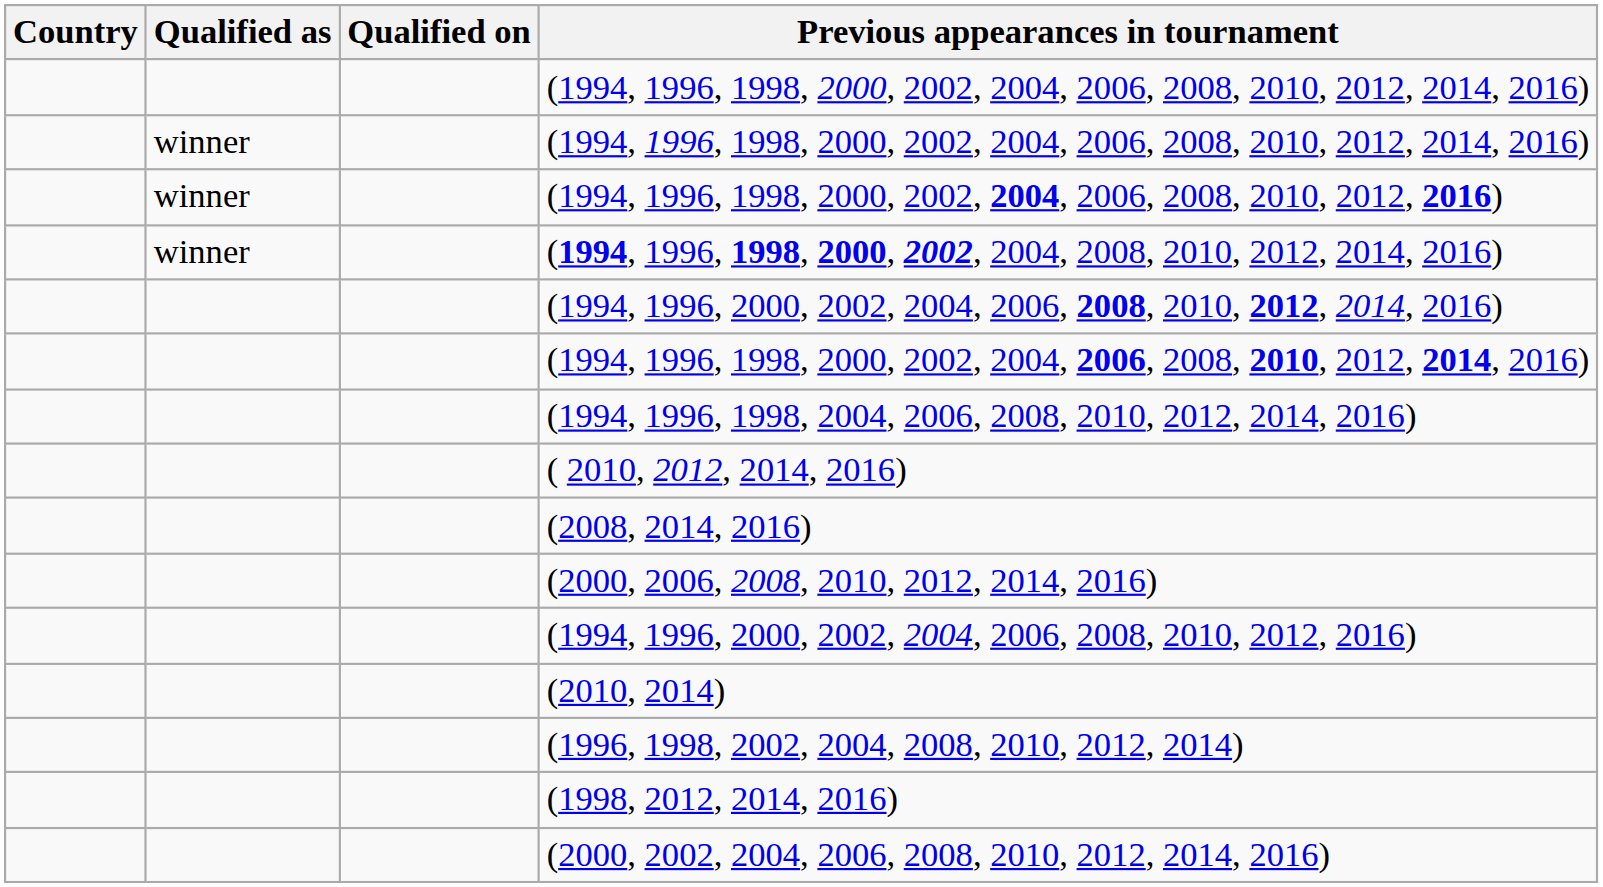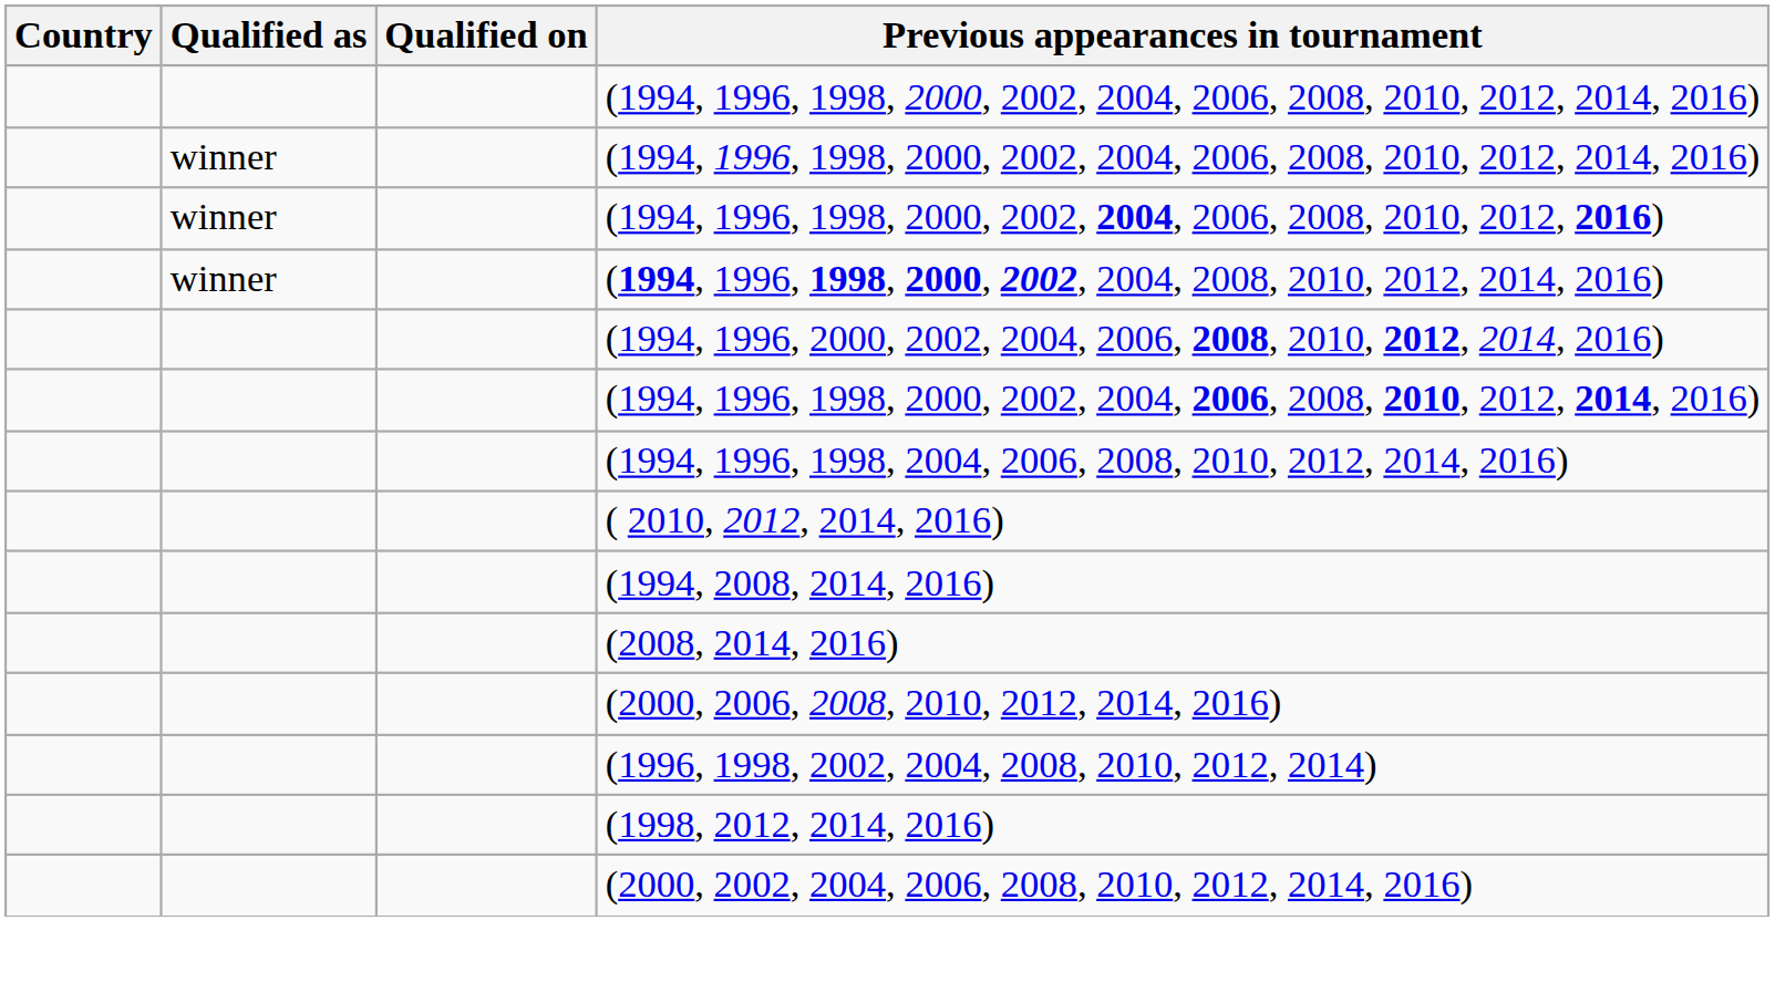+ row: (1994, 2008, 2014, 2016)
- row: (1994, 1996, 2000, 2002, 2004, 2006, 2008, 2010, 2012, 2016)
- row: (2010, 2014)
